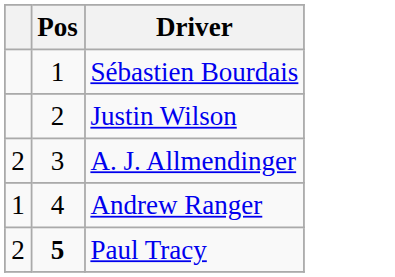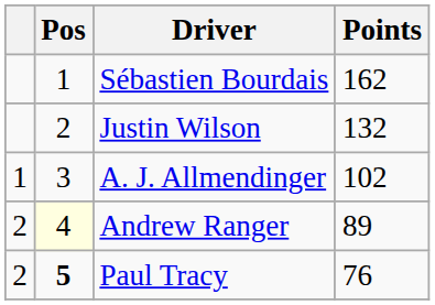+ column: Points | 162 | 132 | 102 | 89 | 76
A. J. Allmendinger | column 1: 2 -> 1
Andrew Ranger | column 1: 1 -> 2
Andrew Ranger | Pos: no background -> lightyellow background
